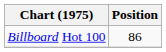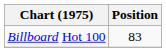Billboard Hot 100 | Position: 86 -> 83
